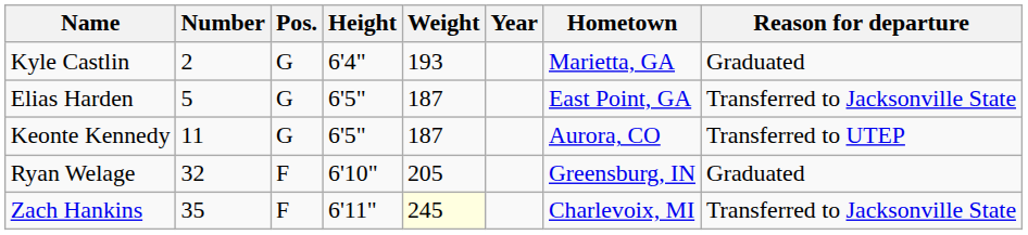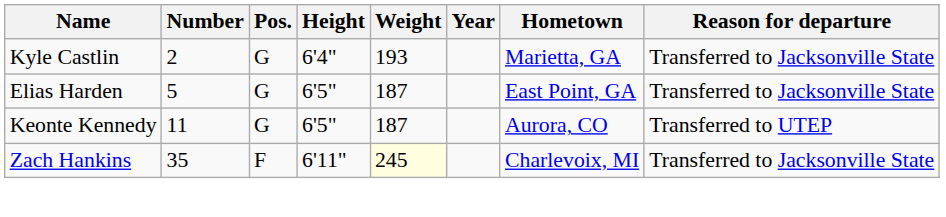Kyle Castlin | Reason for departure: Graduated -> Transferred to Jacksonville State
- row: Ryan Welage | 32 | F | 6'10" | 205 | Greensburg, IN | Graduated
